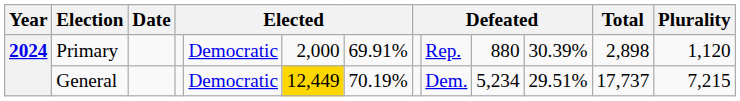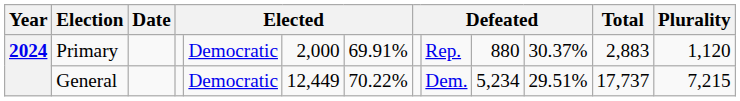Primary | column 11: 30.39% -> 30.37%
Primary | Total: 2,898 -> 2,883
General | column 6: gold background -> no background
General | column 7: 70.19% -> 70.22%
